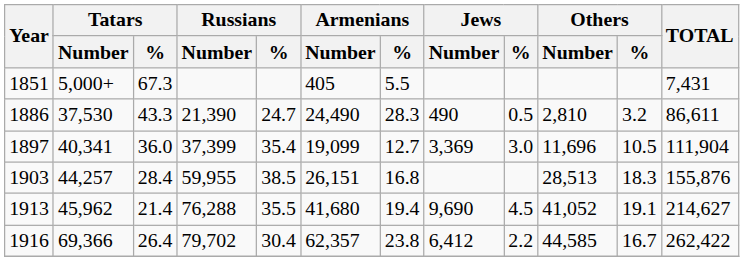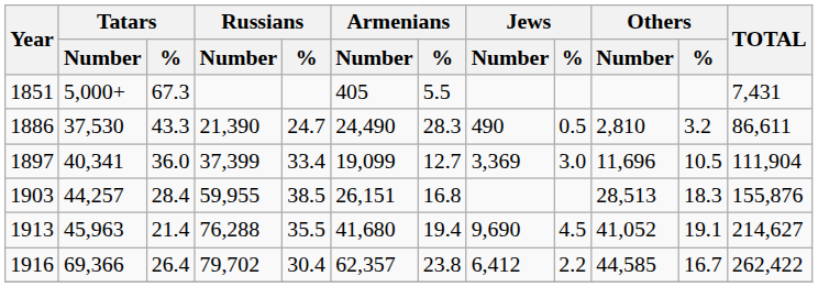1897 | Russians / %: 35.4 -> 33.4
1913 | Tatars / Number: 45,962 -> 45,963
